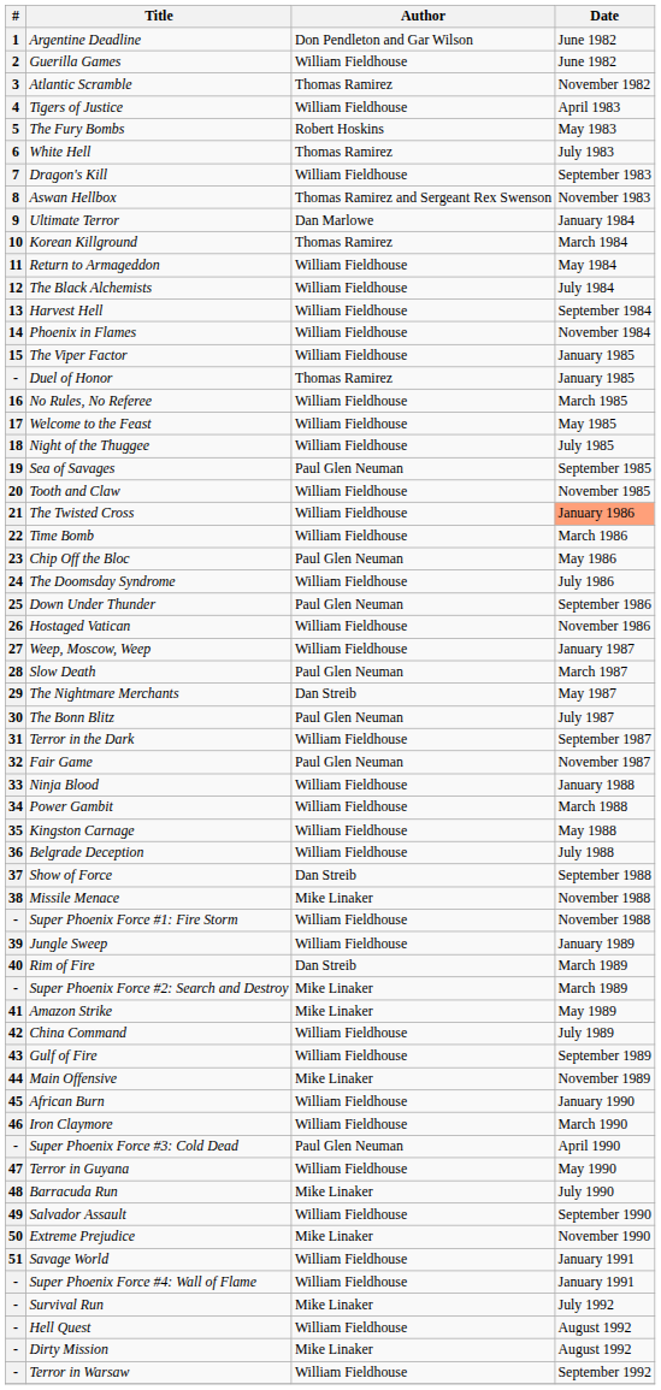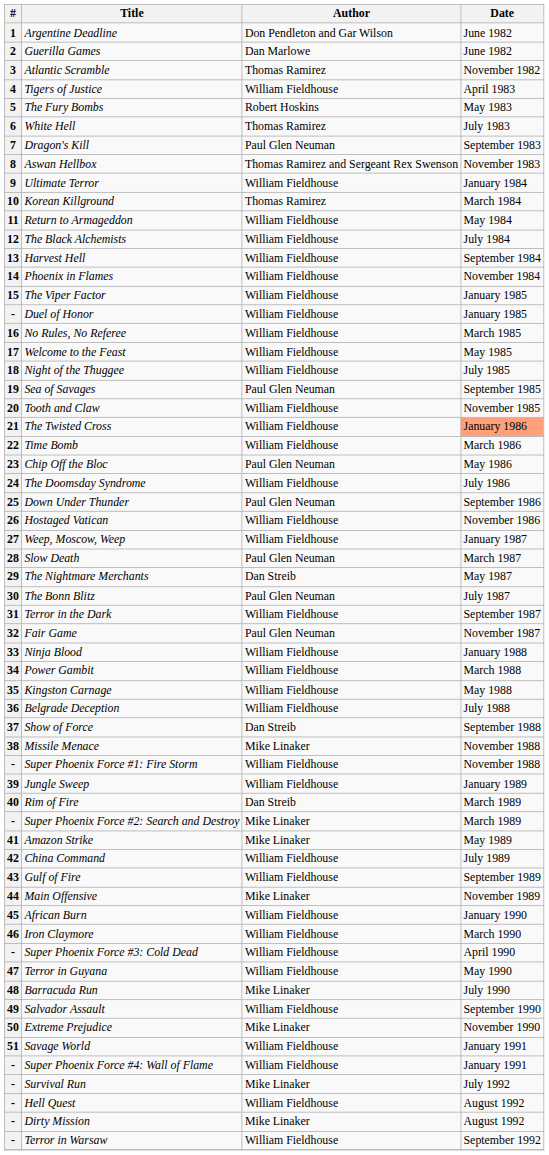Guerilla Games | Author: William Fieldhouse -> Dan Marlowe
Dragon's Kill | Author: William Fieldhouse -> Paul Glen Neuman
Ultimate Terror | Author: Dan Marlowe -> William Fieldhouse
Duel of Honor | Author: Thomas Ramirez -> William Fieldhouse
Super Phoenix Force #3: Cold Dead | Author: Paul Glen Neuman -> William Fieldhouse
